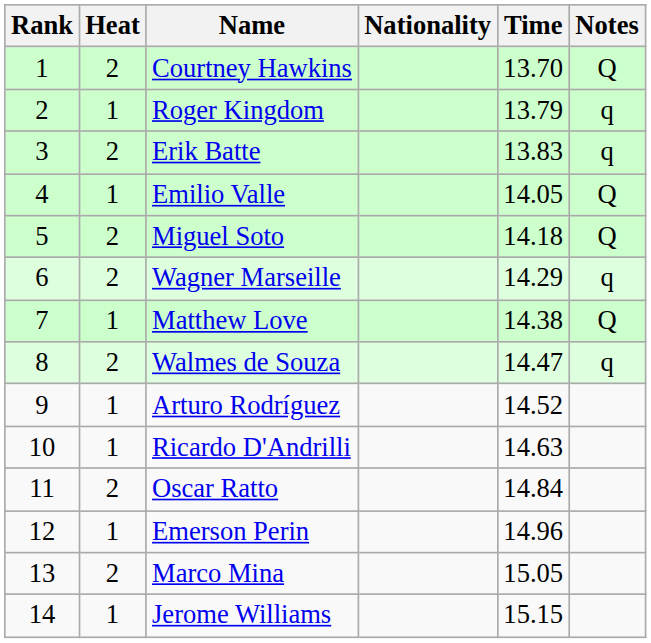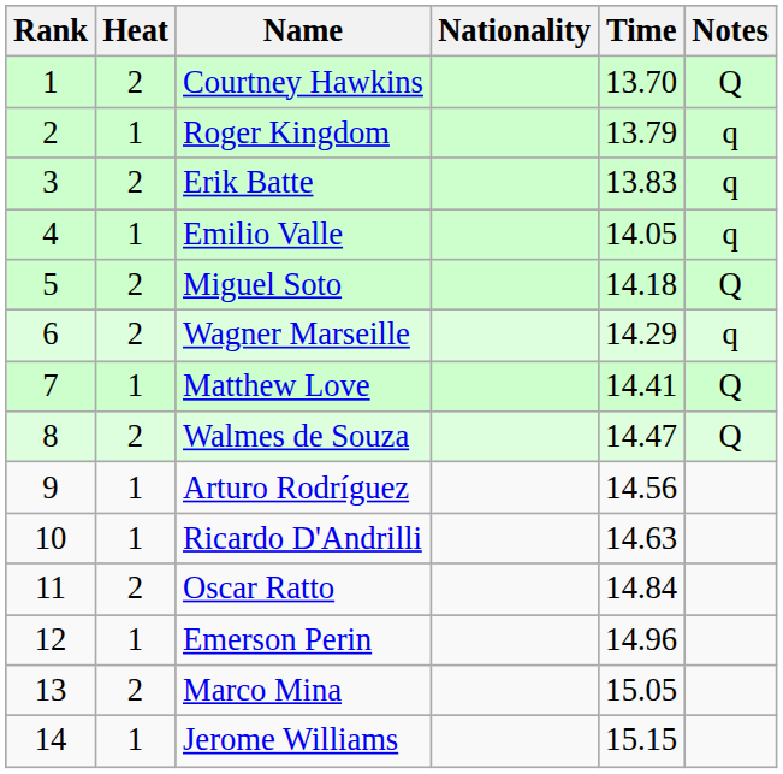Emilio Valle | Notes: Q -> q
Matthew Love | Time: 14.38 -> 14.41
Walmes de Souza | Notes: q -> Q
Arturo Rodríguez | Time: 14.52 -> 14.56
